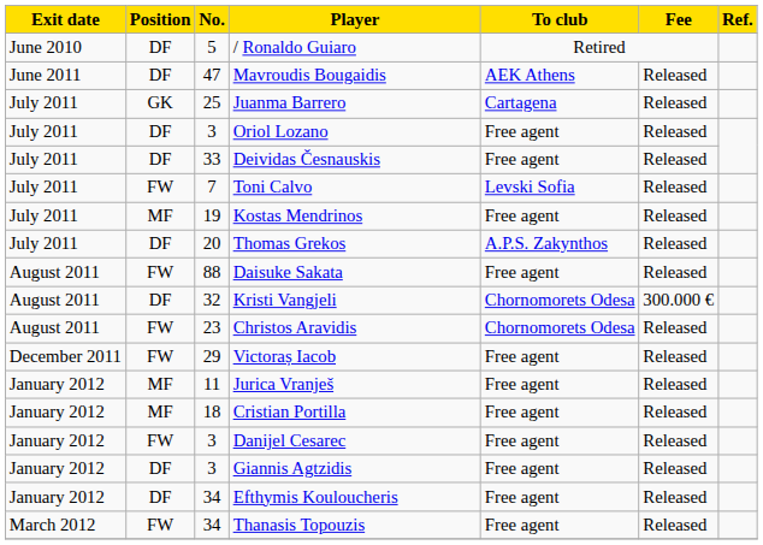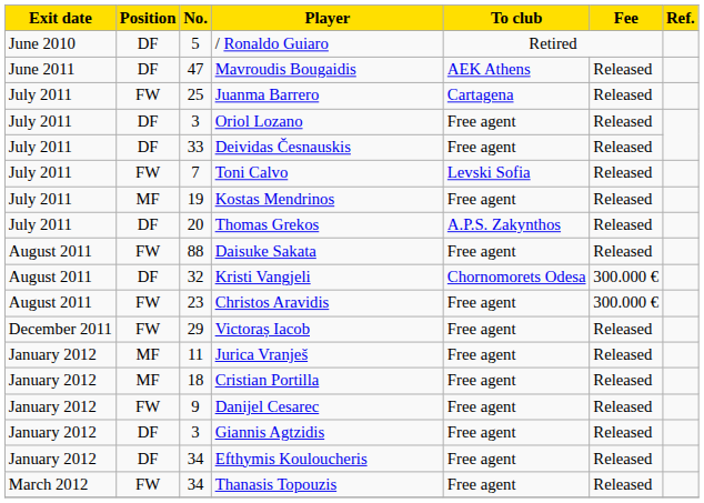Juanma Barrero | Position: GK -> FW
Christos Aravidis | To club: Chornomorets Odesa -> Free agent
Christos Aravidis | Fee: Released -> 300.000 €
Danijel Cesarec | No.: 3 -> 9
